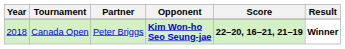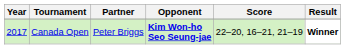Canada Open | Year: 2018 -> 2017
Canada Open | Score: bold -> normal
